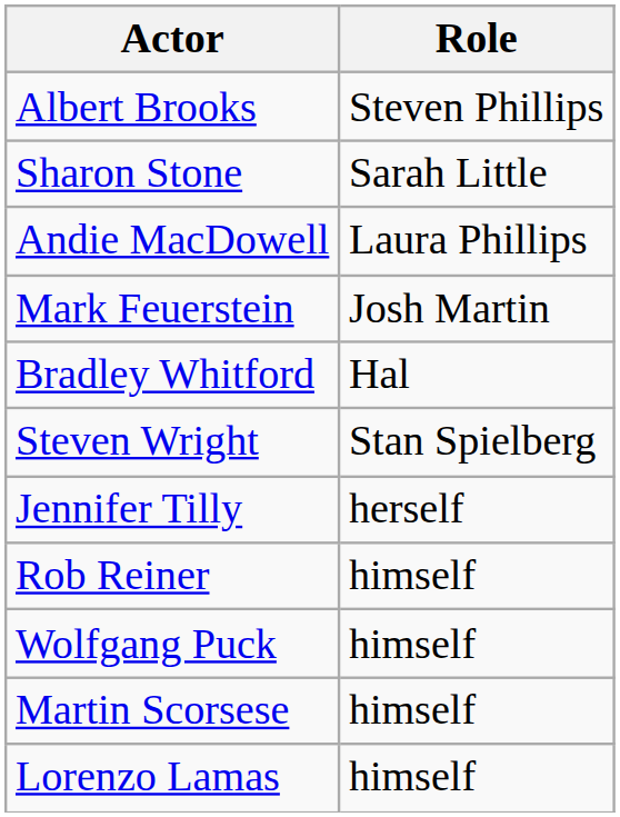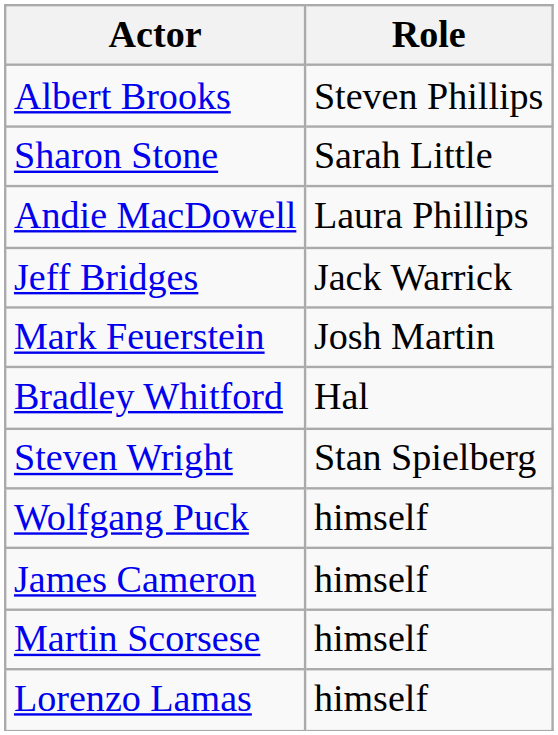+ row: Jeff Bridges | Jack Warrick
- row: Jennifer Tilly | herself
- row: Rob Reiner | himself
+ row: James Cameron | himself
